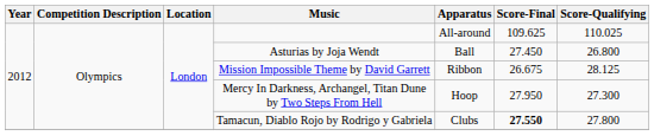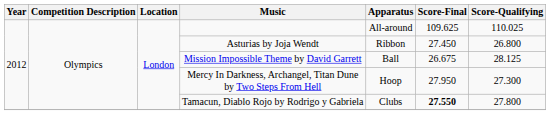Asturias by Joja Wendt | Apparatus: Ball -> Ribbon
Mission Impossible Theme by David Garrett | Apparatus: Ribbon -> Ball
